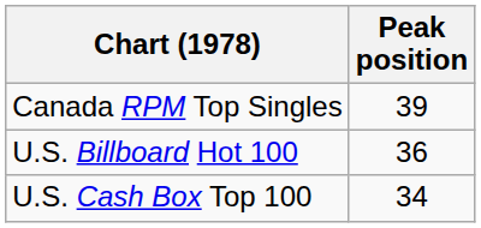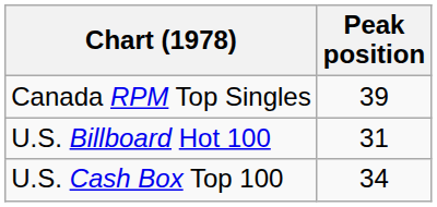U.S. Billboard Hot 100 | Peak position: 36 -> 31
